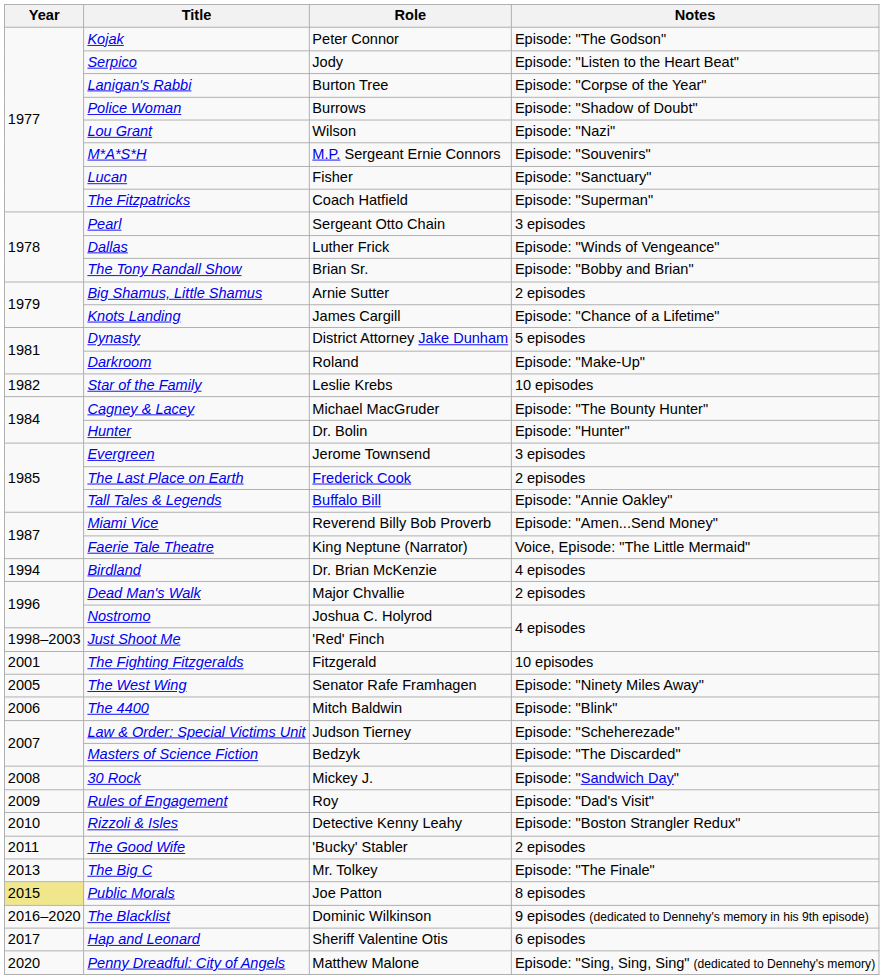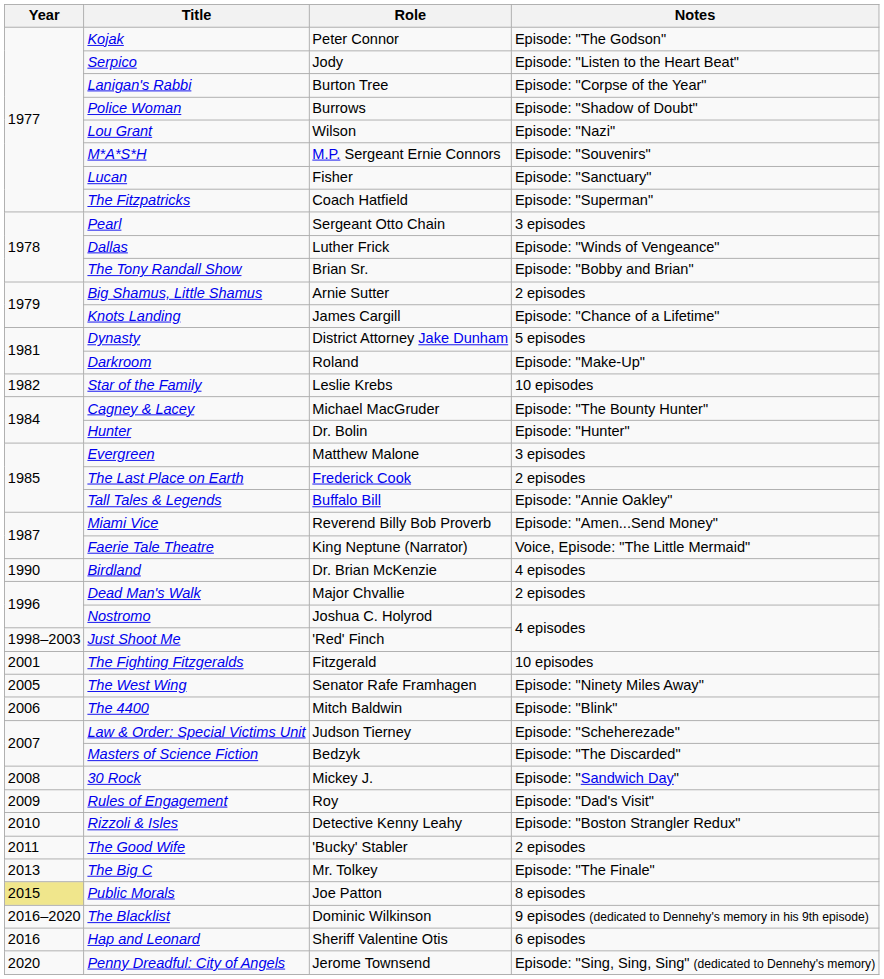Evergreen | Role: Jerome Townsend -> Matthew Malone
Birdland | Year: 1994 -> 1990
Hap and Leonard | Year: 2017 -> 2016
Penny Dreadful: City of Angels | Role: Matthew Malone -> Jerome Townsend
